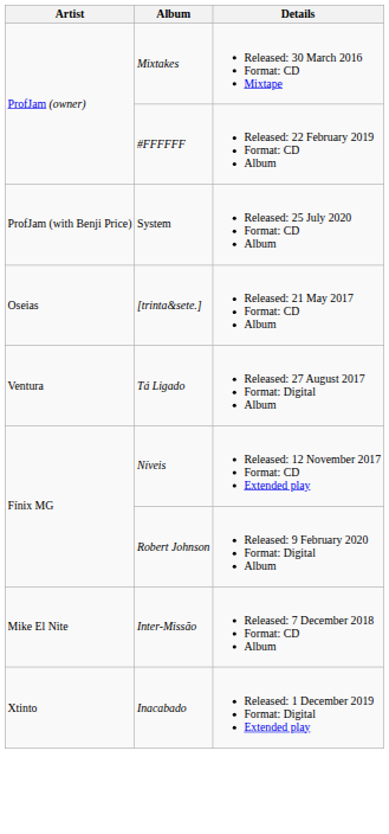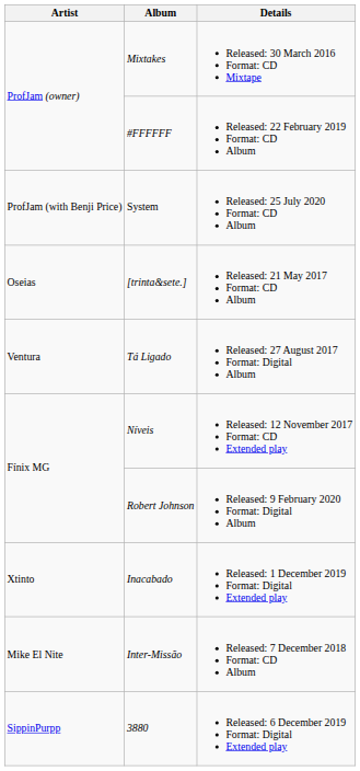rows swapped: Inter-Missão <-> Inacabado
+ row: SippinPurpp | 3880 | Released: 6 December 2019 Format: Digital Extended play
